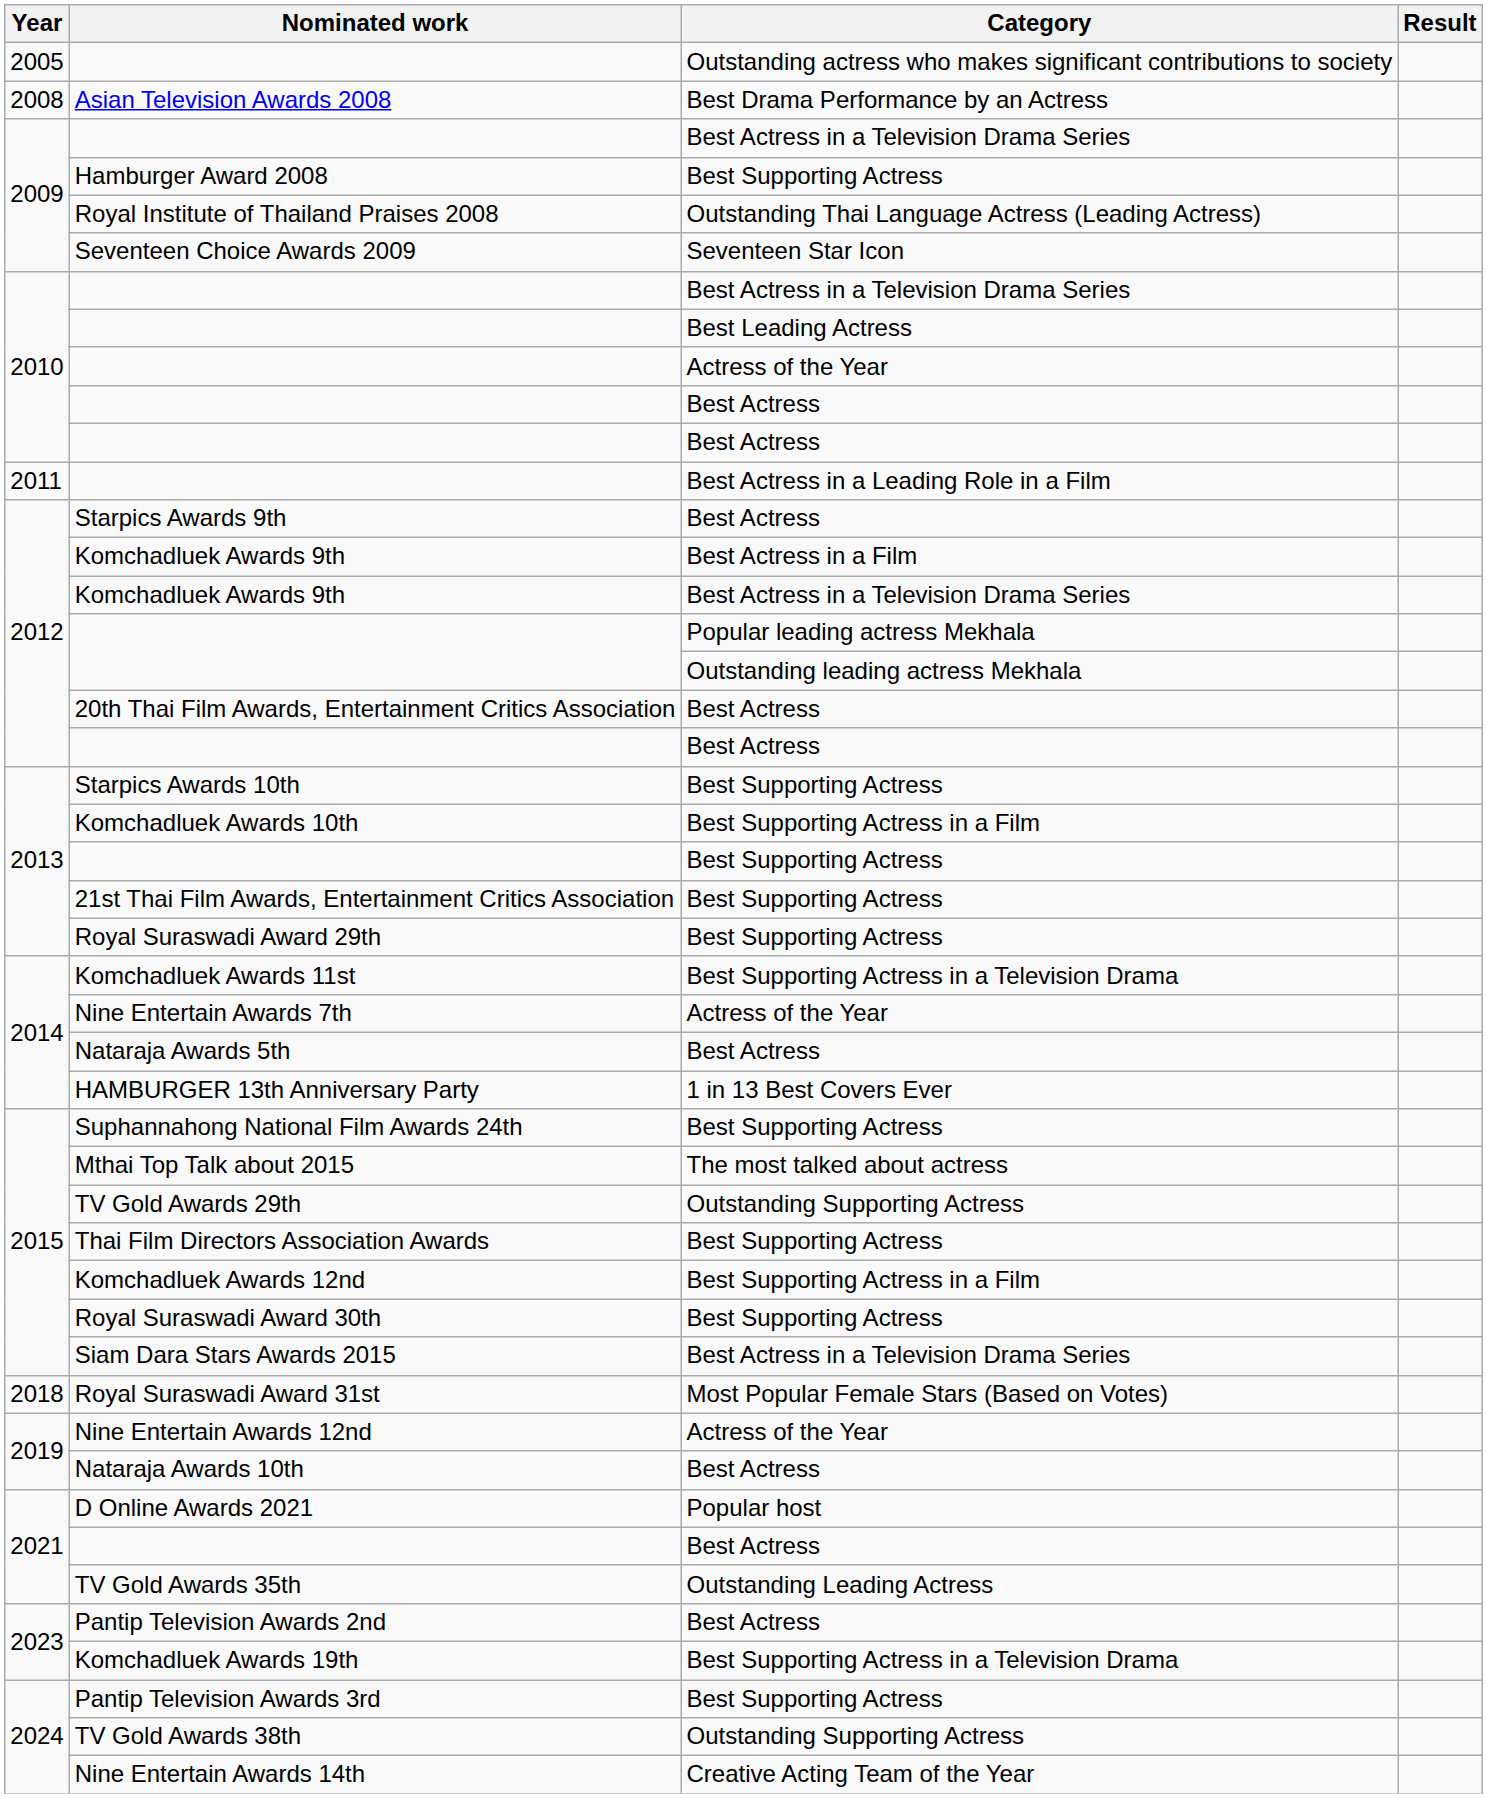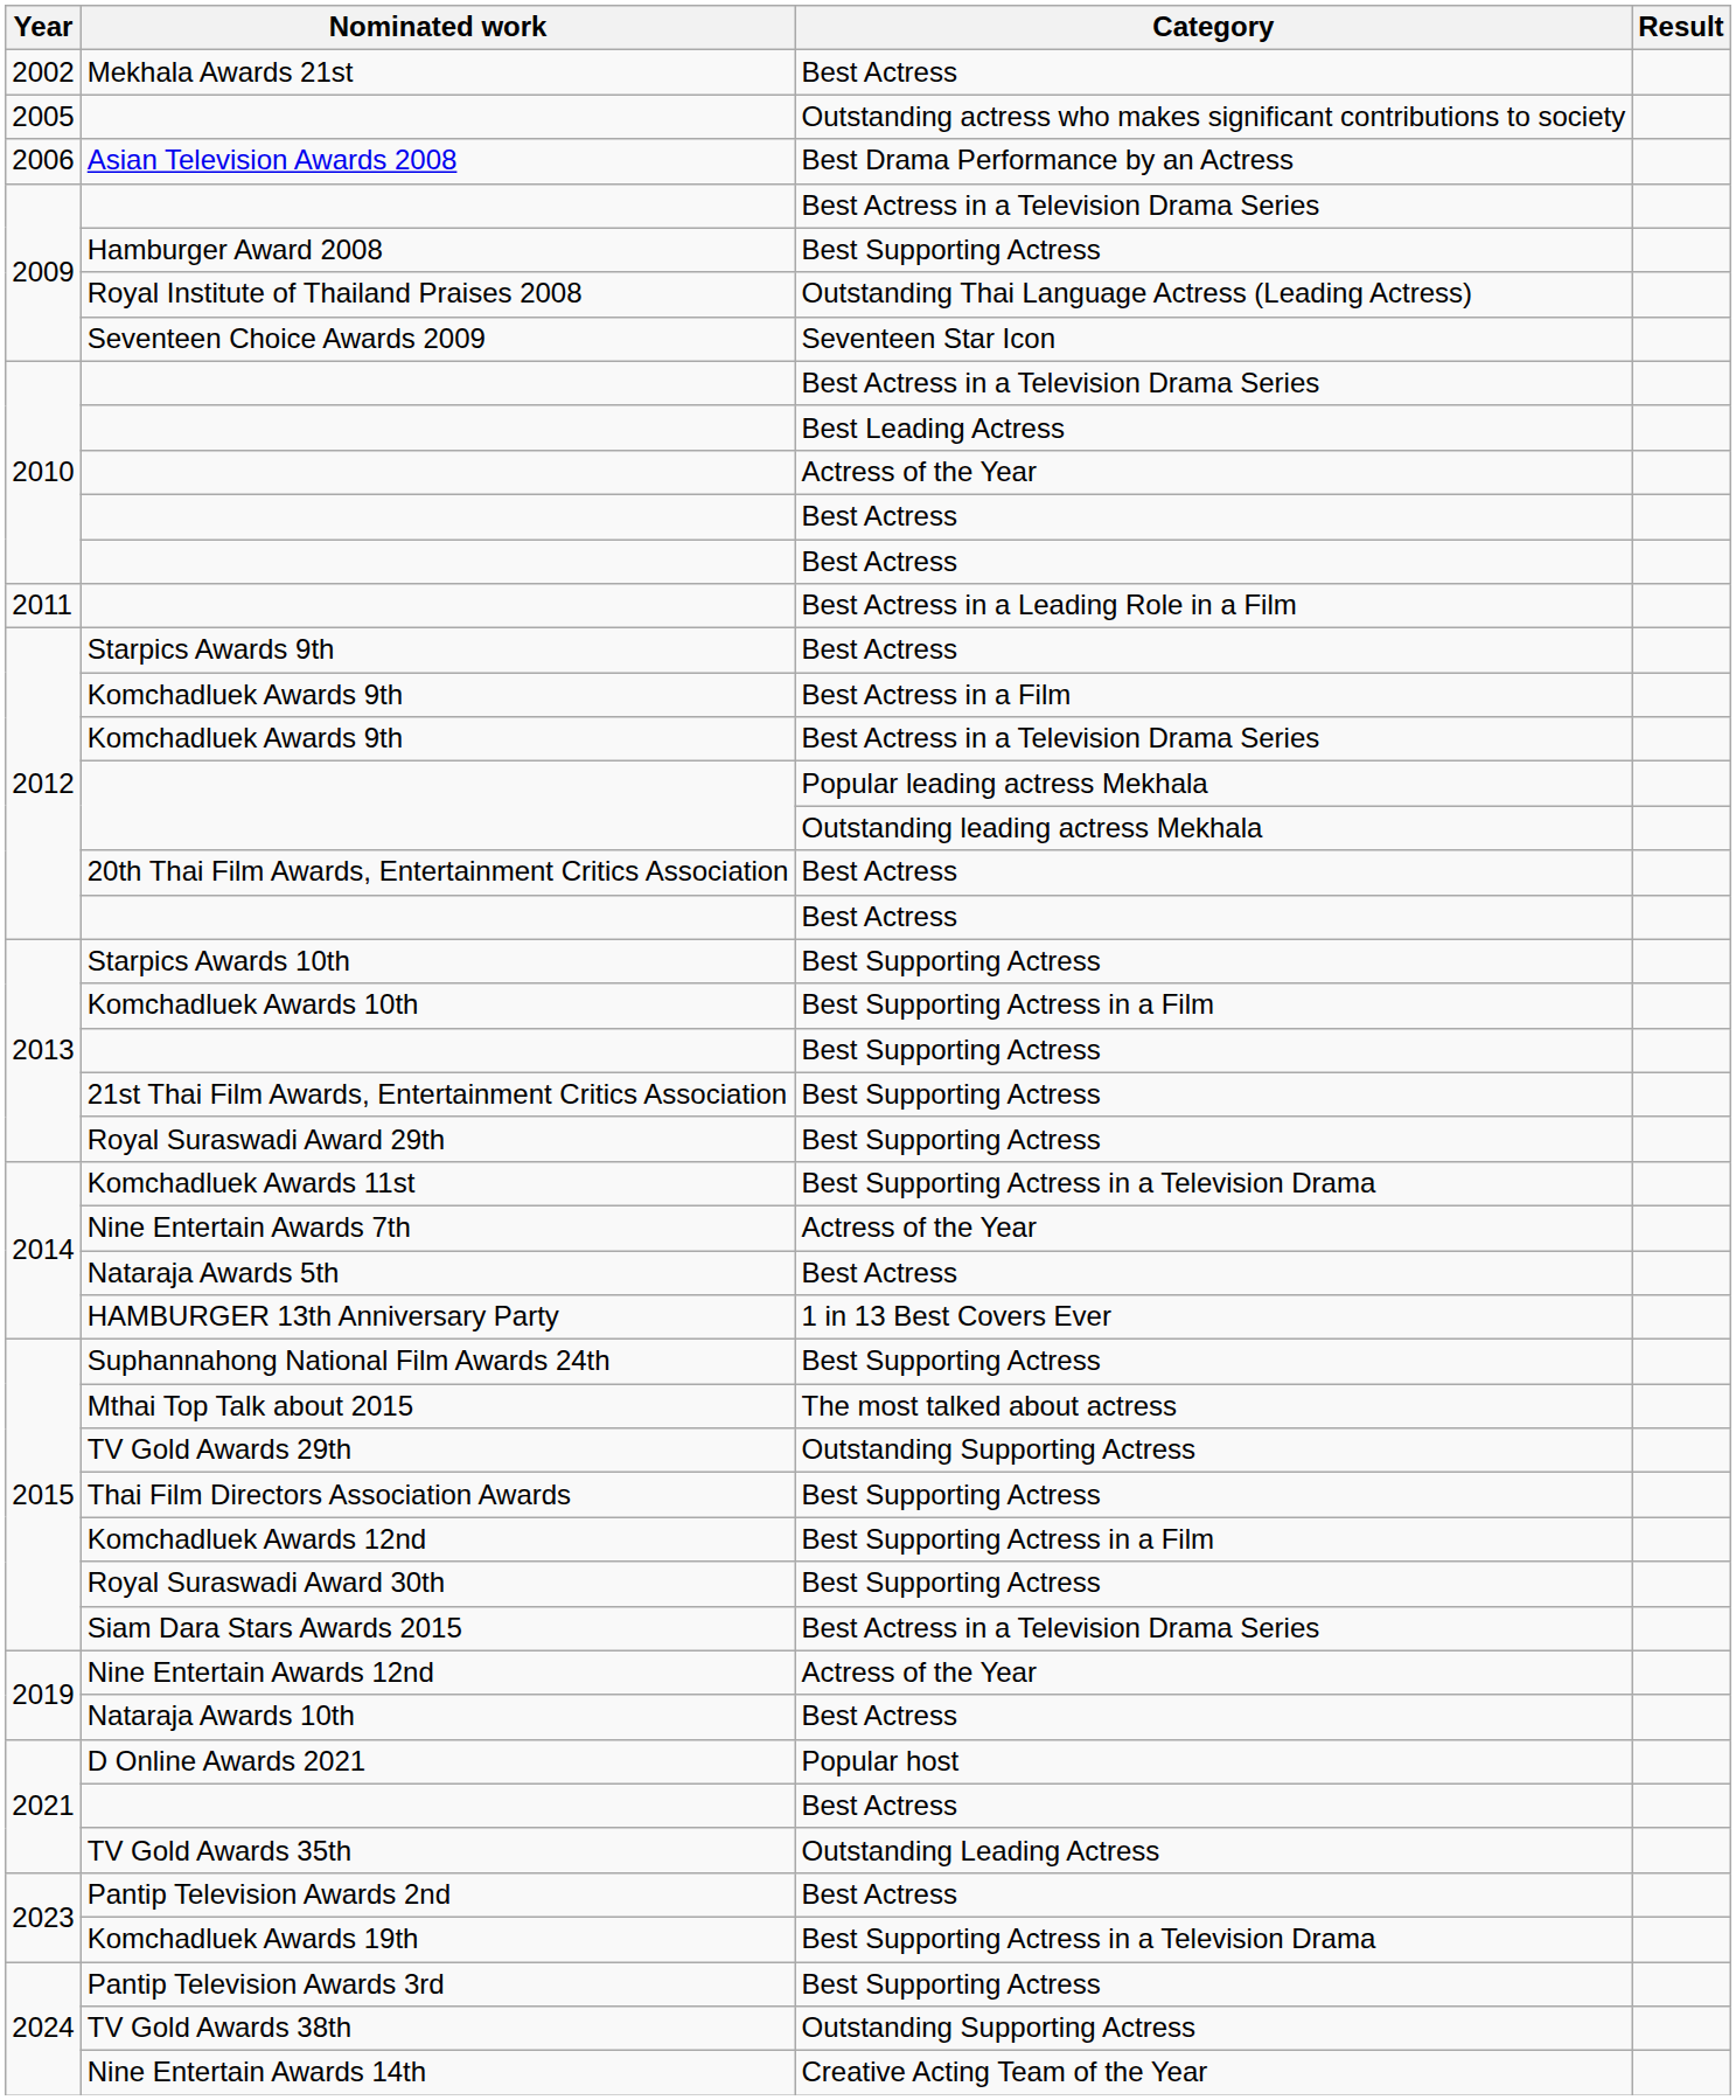+ row: 2002 | Mekhala Awards 21st | Best Actress
Asian Television Awards 2008 | Year: 2008 -> 2006
- row: 2018 | Royal Suraswadi Award 31st | Most Popular Female Stars (Based on Votes)
